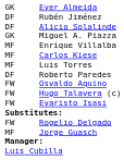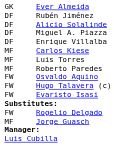Miguel A. Piazza | column 1: GK -> DF
Enrique Villalba | column 1: MF -> DF
Roberto Paredes | column 1: DF -> MF
